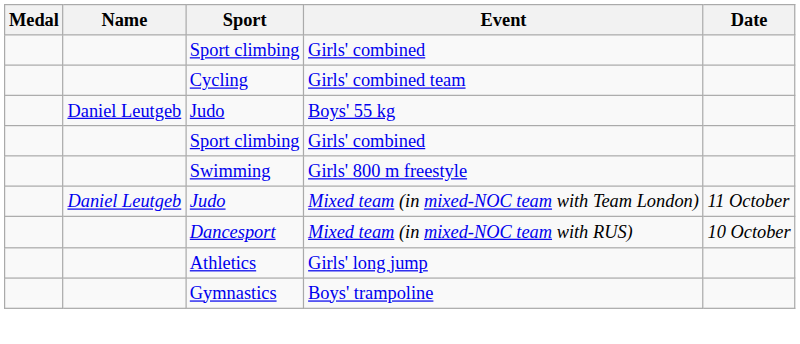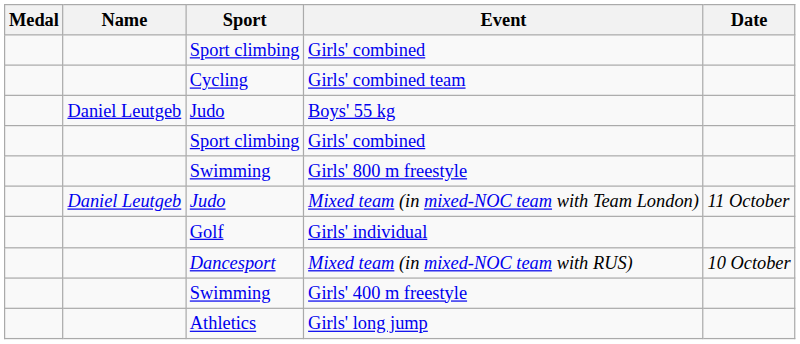+ row: Golf | Girls' individual
+ row: Swimming | Girls' 400 m freestyle
- row: Gymnastics | Boys' trampoline
